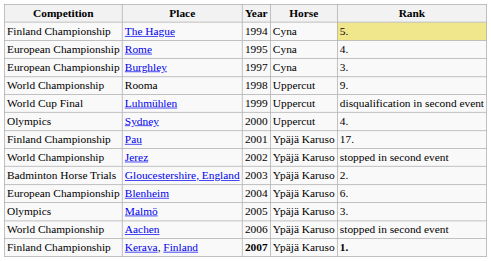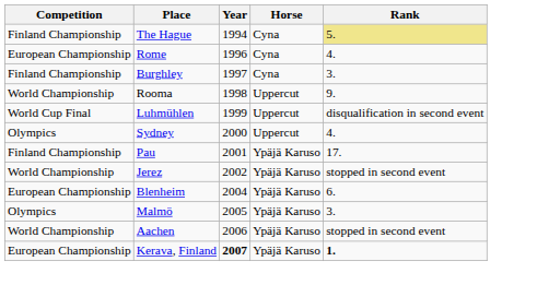Rome | Year: 1995 -> 1996
Burghley | Competition: European Championship -> Finland Championship
- row: Badminton Horse Trials | Gloucestershire, England | 2003 | Ypäjä Karuso | 2.
Kerava, Finland | Competition: Finland Championship -> European Championship
